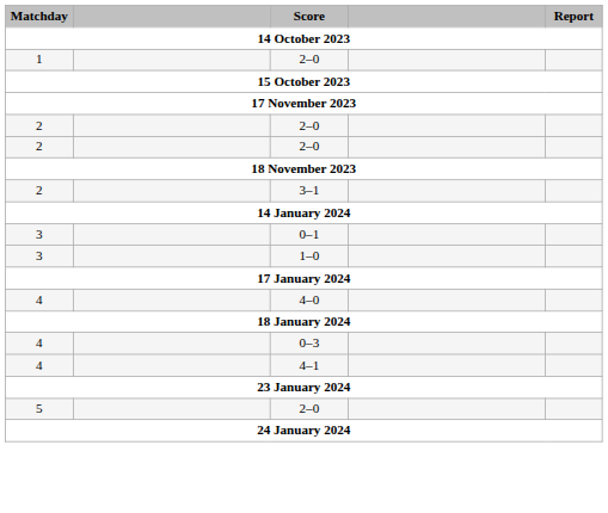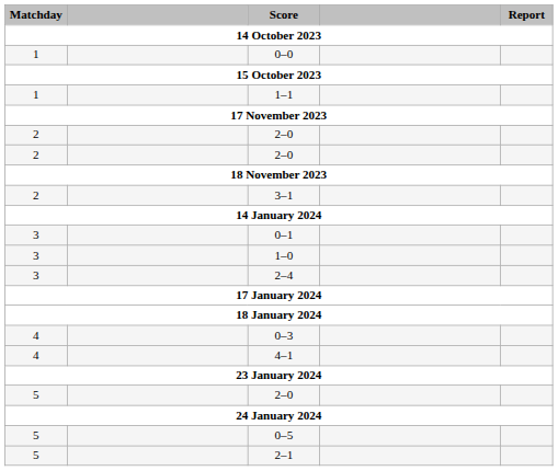- row: 1 | 2–0
+ row: 1 | 0–0
+ row: 1 | 1–1
+ row: 3 | 2–4
- row: 4 | 4–0
+ row: 5 | 0–5
+ row: 5 | 2–1
